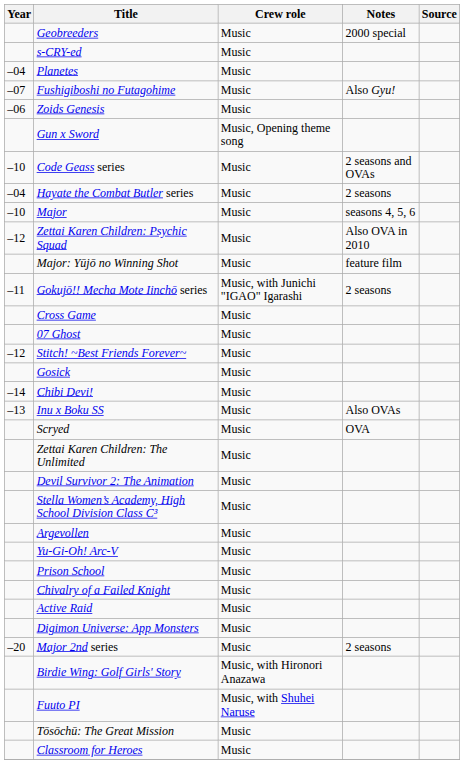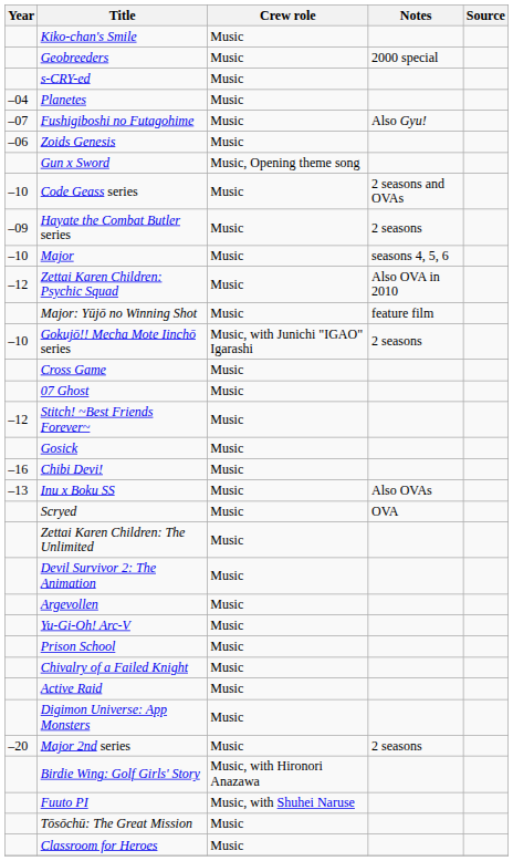+ row: Kiko-chan's Smile | Music
Hayate the Combat Butler series | Year: –04 -> –09
Gokujō!! Mecha Mote Iinchō series | Year: –11 -> –10
Chibi Devi! | Year: –14 -> –16
- row: Stella Women’s Academy, High School Division Class C³ | Music
